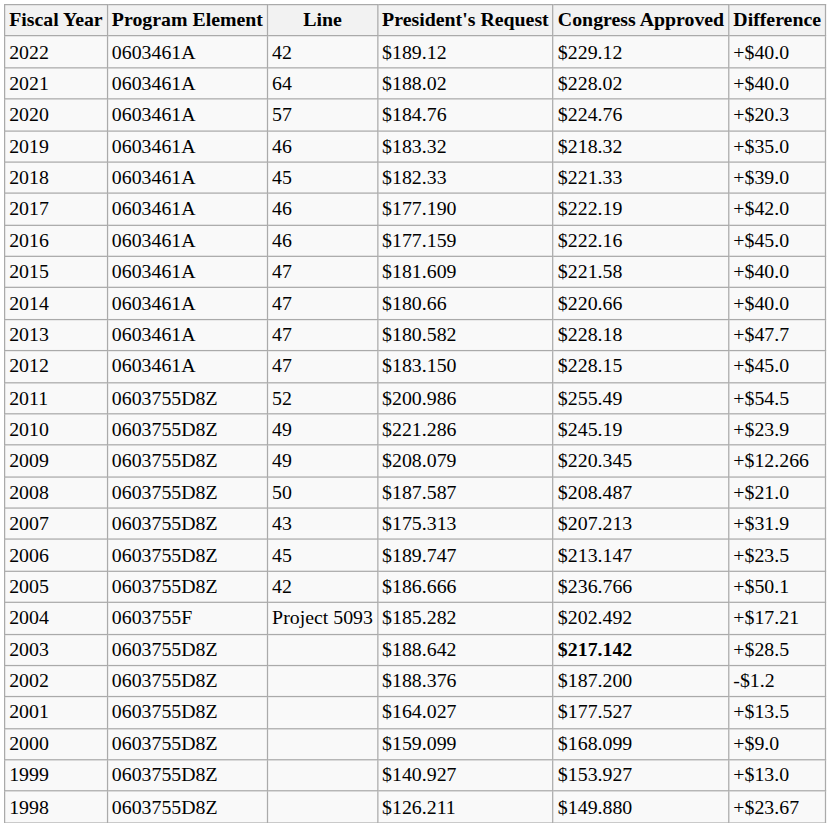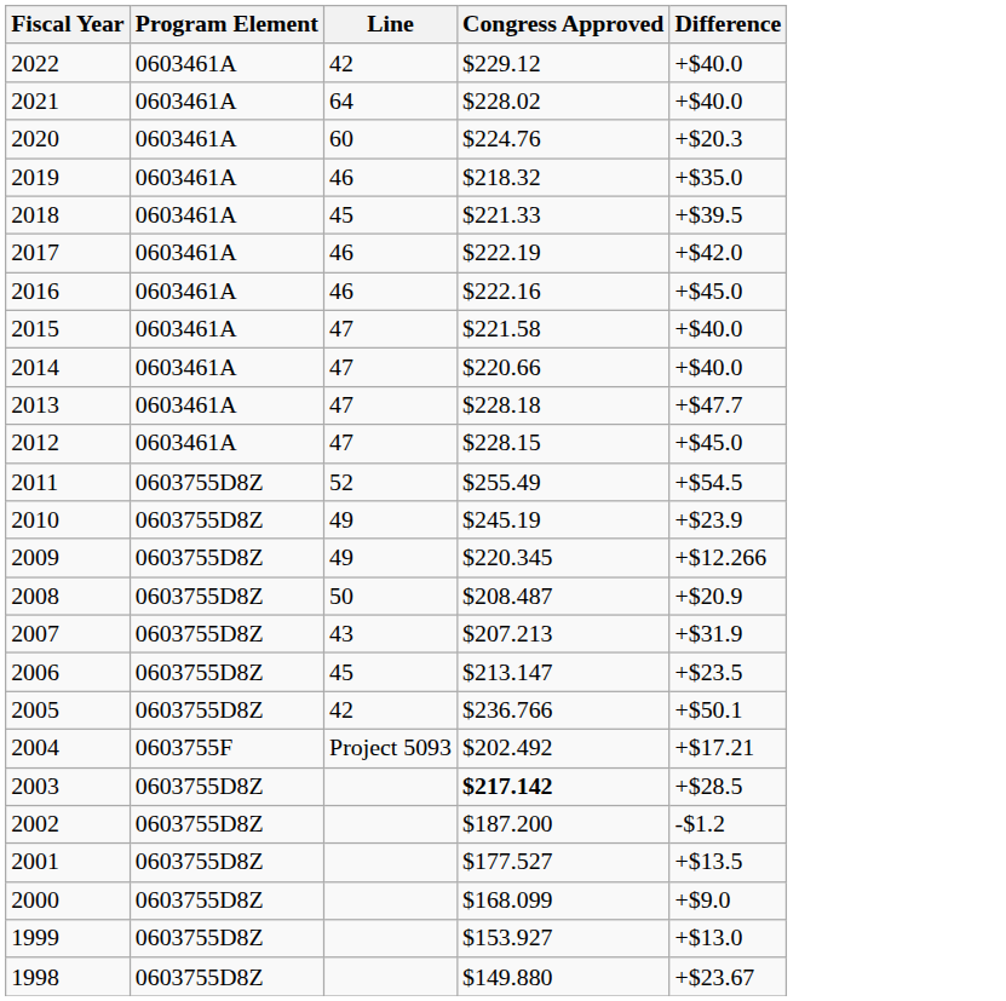- column: President's Request | $189.12 | $188.02 | $184.76 | $183.32 | $182.33 | $177.190 | $177.159 | $181.609 | $180.66 | $180.582 | $183.150 | $200.986 | $221.286 | $208.079 | $187.587 | $175.313 | $189.747 | $186.666 | $185.282 | $188.642 | $188.376 | $164.027 | $159.099 | $140.927 | $126.211
2020 | Line: 57 -> 60
2018 | Difference: +$39.0 -> +$39.5
2008 | Difference: +$21.0 -> +$20.9
